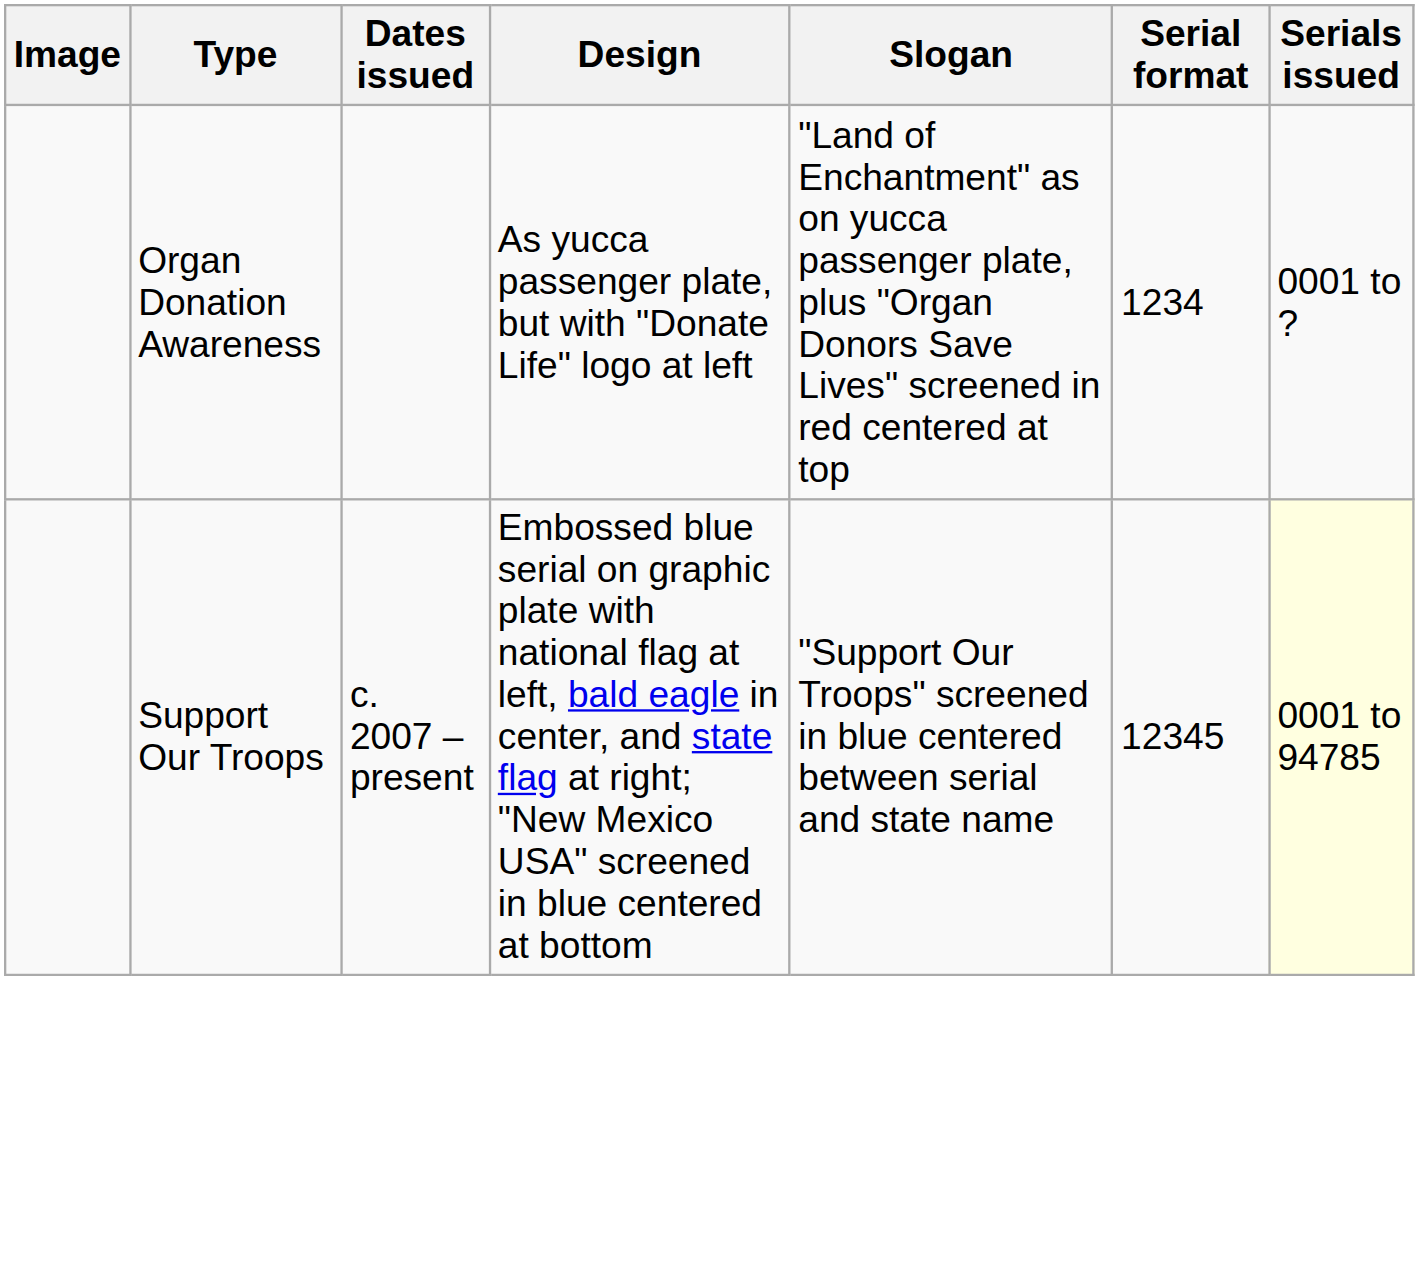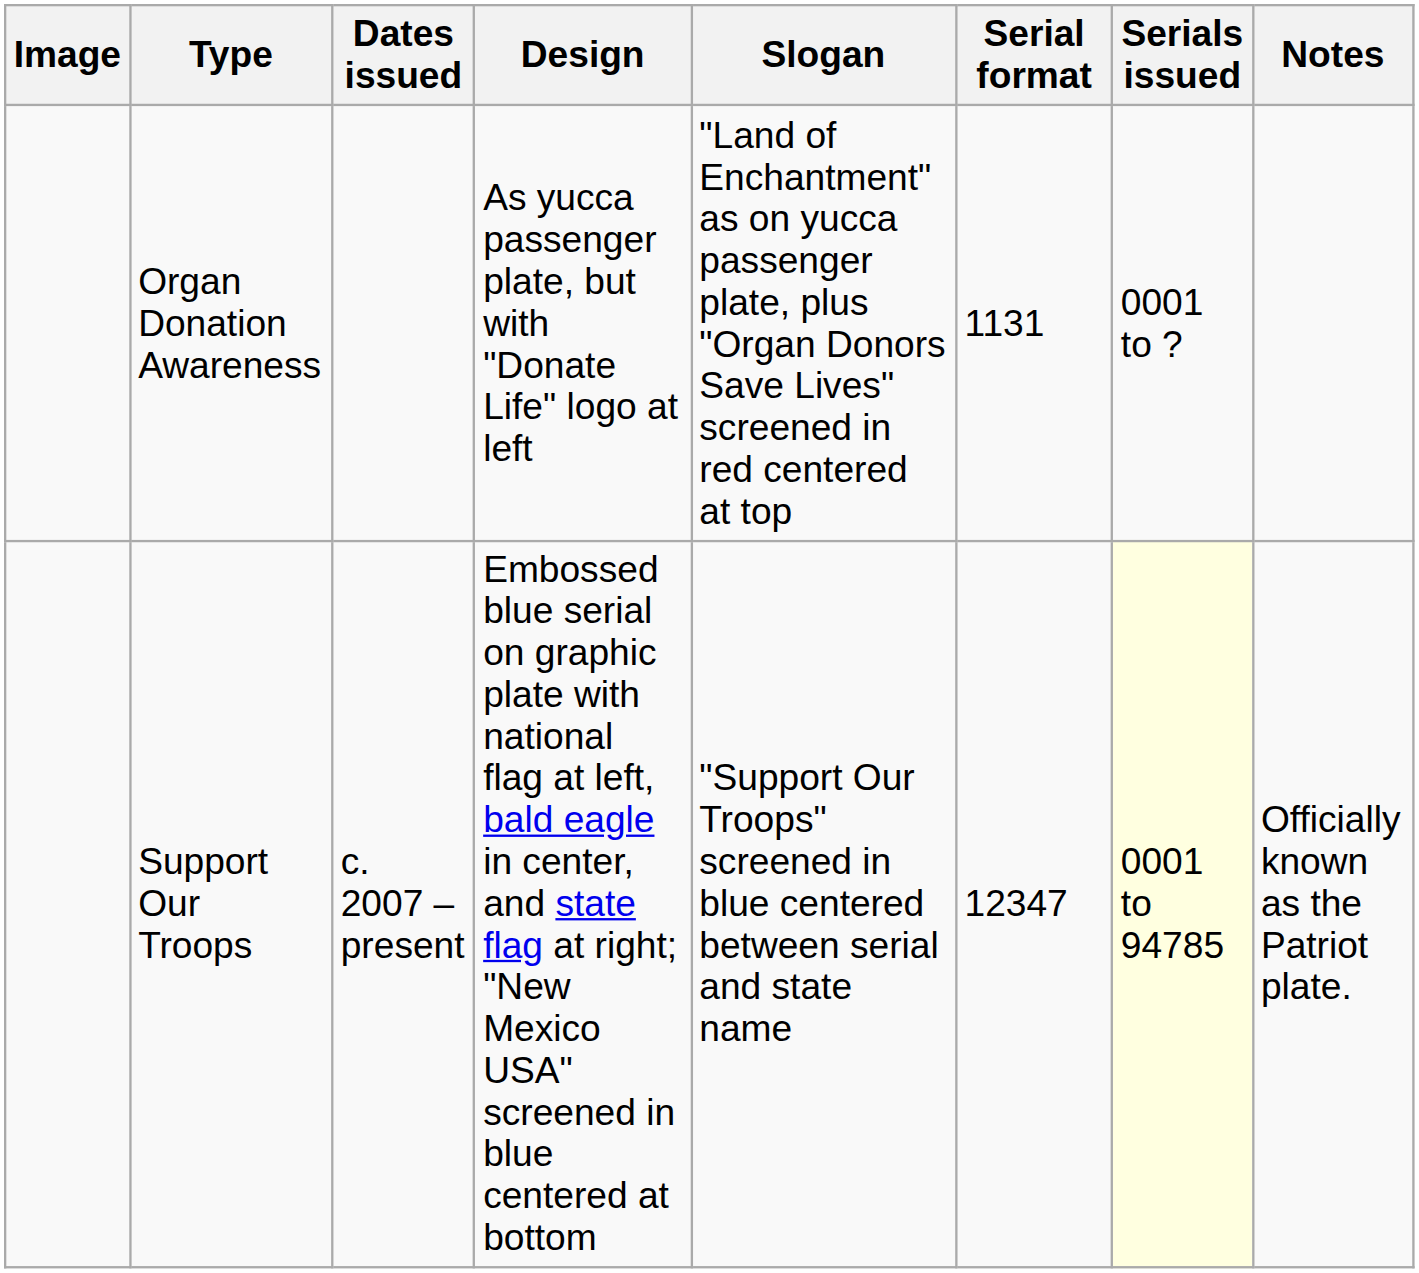+ column: Notes | Officially known as the Patriot plate.
Organ Donation Awareness | Serial format: 1234 -> 1131
Support Our Troops | Serial format: 12345 -> 12347
